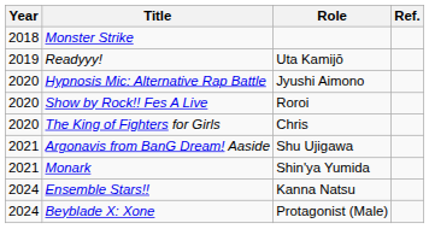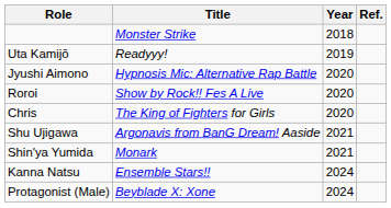columns swapped: Year <-> Role
